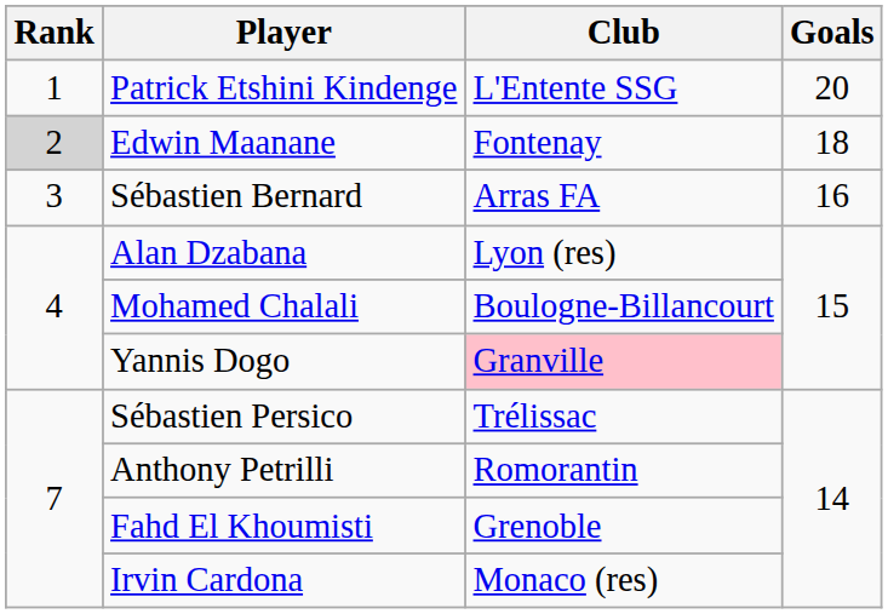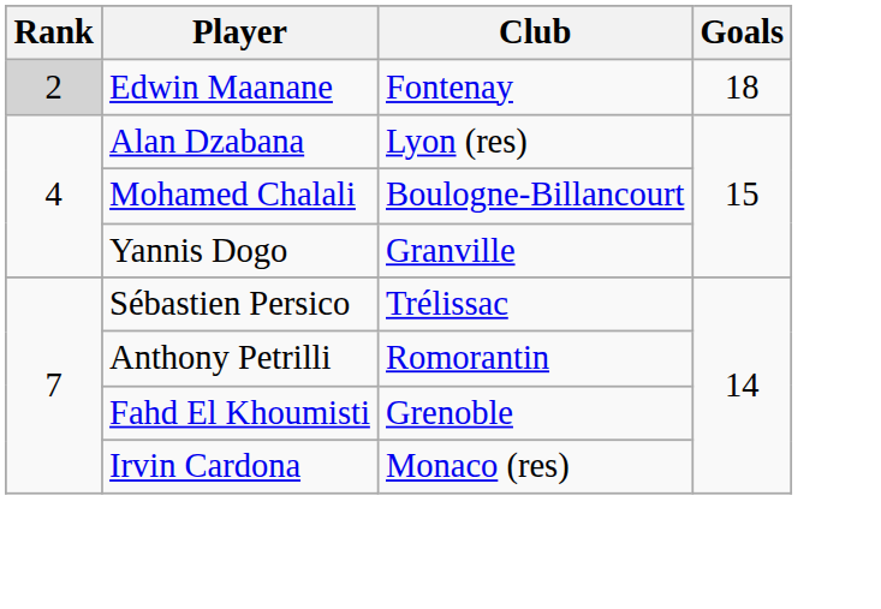- row: 1 | Patrick Etshini Kindenge | L'Entente SSG | 20
- row: 3 | Sébastien Bernard | Arras FA | 16
Yannis Dogo | Club: pink background -> no background
